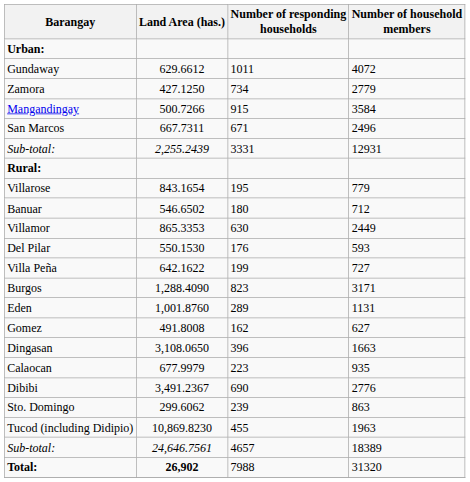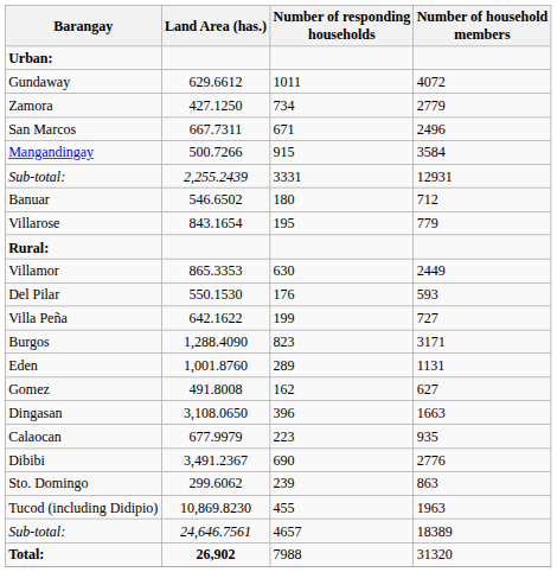rows swapped: Mangandingay <-> San Marcos
rows swapped: Rural: <-> Banuar
